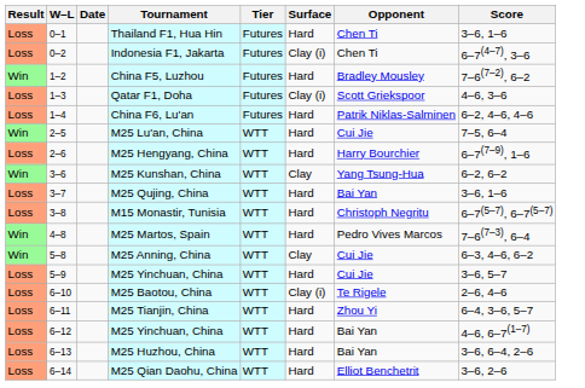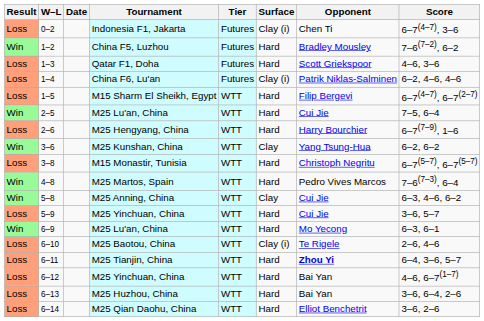- row: Loss | 0–1 | Thailand F1, Hua Hin | Futures | Hard | Chen Ti | 3–6, 1–6
Qatar F1, Doha | Surface: Clay (i) -> Hard
China F6, Lu'an | Surface: Hard -> Clay (i)
+ row: Loss | 1–5 | M15 Sharm El Sheikh, Egypt | WTT | Hard | Filip Bergevi | 6–7(4–7), 6–7(2–7)
- row: Loss | 3–7 | M25 Qujing, China | WTT | Hard | Bai Yan | 3–6, 1–6
+ row: Win | 6–9 | M25 Lu'an, China | WTT | Hard | Mo Yecong | 6–3, 6–1
M25 Tianjin, China | Opponent: normal -> bold
